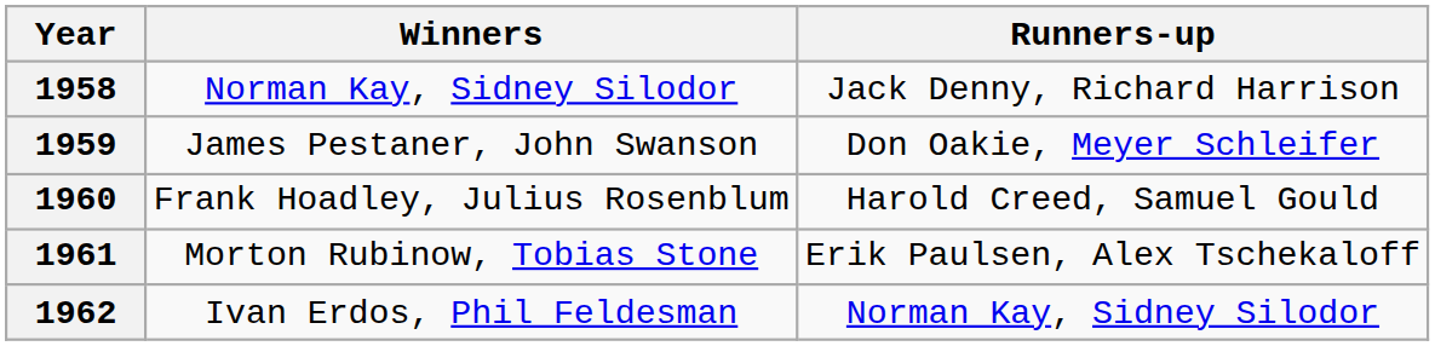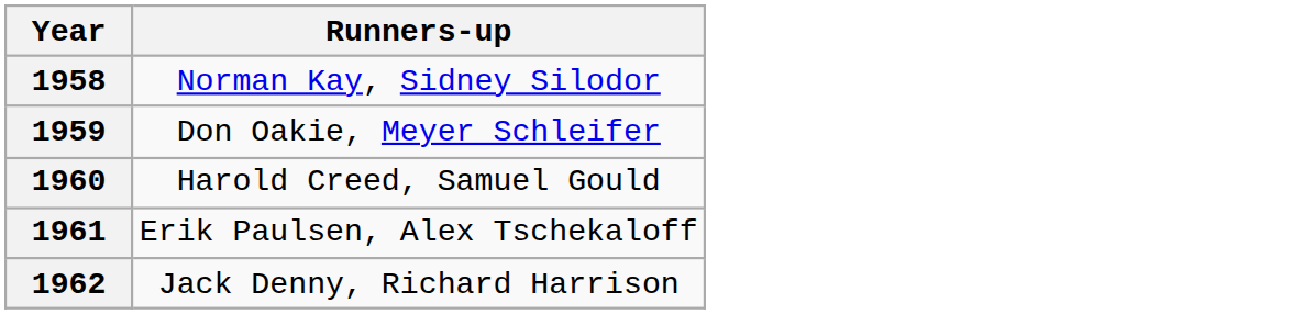- column: Winners | Norman Kay, Sidney Silodor | James Pestaner, John Swanson | Frank Hoadley, Julius Rosenblum | Morton Rubinow, Tobias Stone | Ivan Erdos, Phil Feldesman
1958 | Runners-up: Jack Denny, Richard Harrison -> Norman Kay, Sidney Silodor
1962 | Runners-up: Norman Kay, Sidney Silodor -> Jack Denny, Richard Harrison
